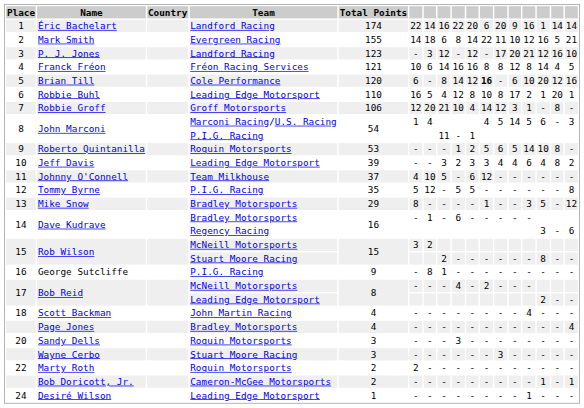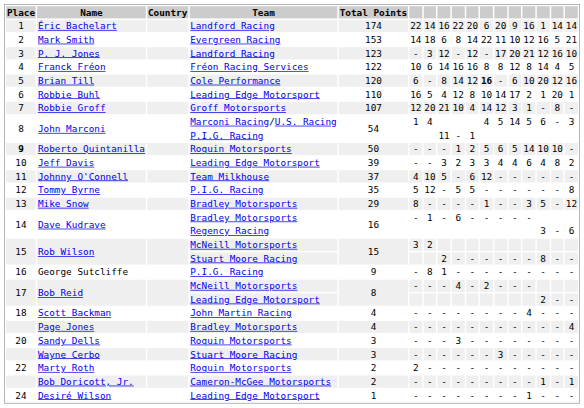Mark Smith | Total Points: 155 -> 153
Franck Fréon | Total Points: 121 -> 122
Robbie Buhl | column 12: 8 -> 14
Robbie Groff | Total Points: 106 -> 107
Roberto Quintanilla | Place: normal -> bold
Roberto Quintanilla | Total Points: 53 -> 50
Roberto Quintanilla | column 16: 8 -> 10
